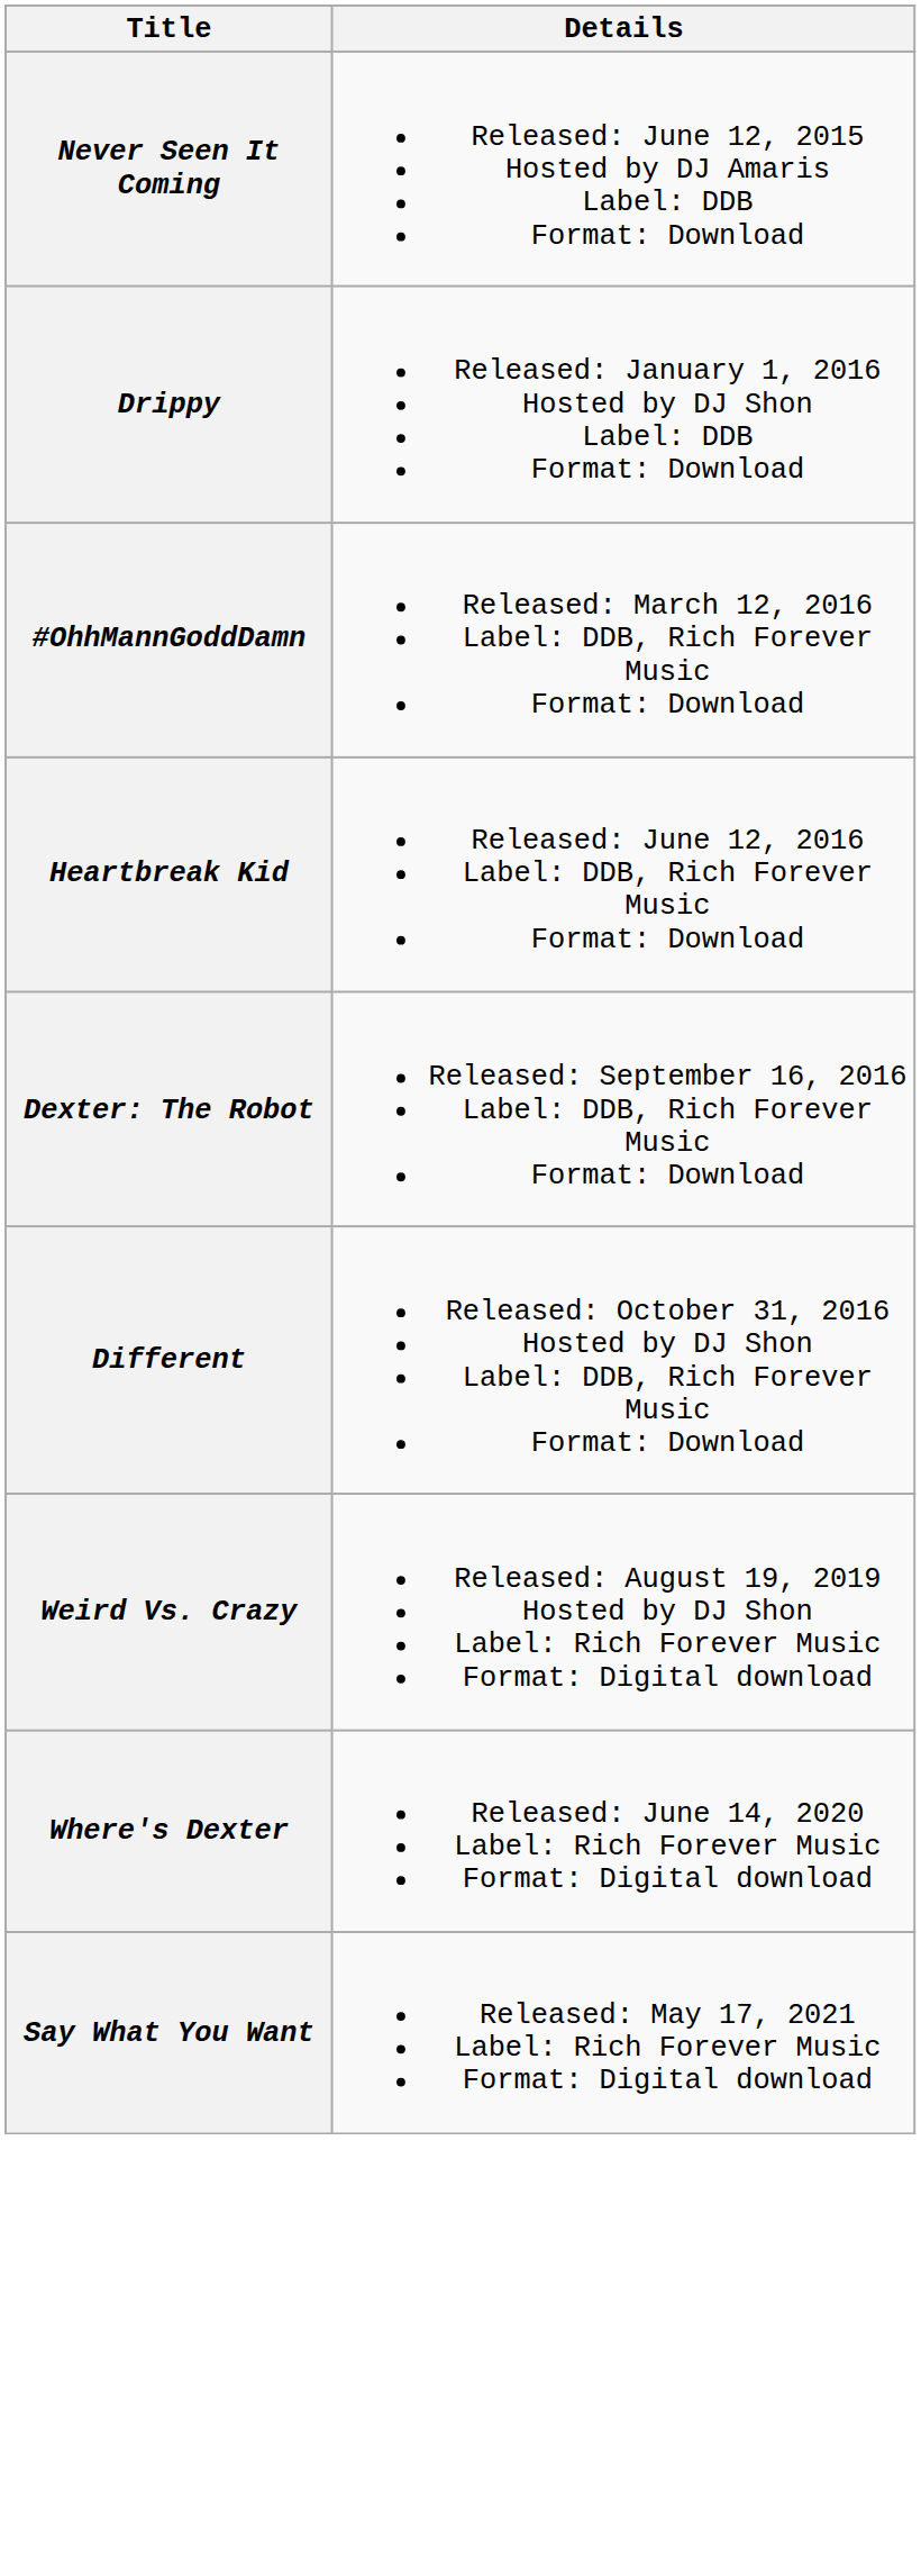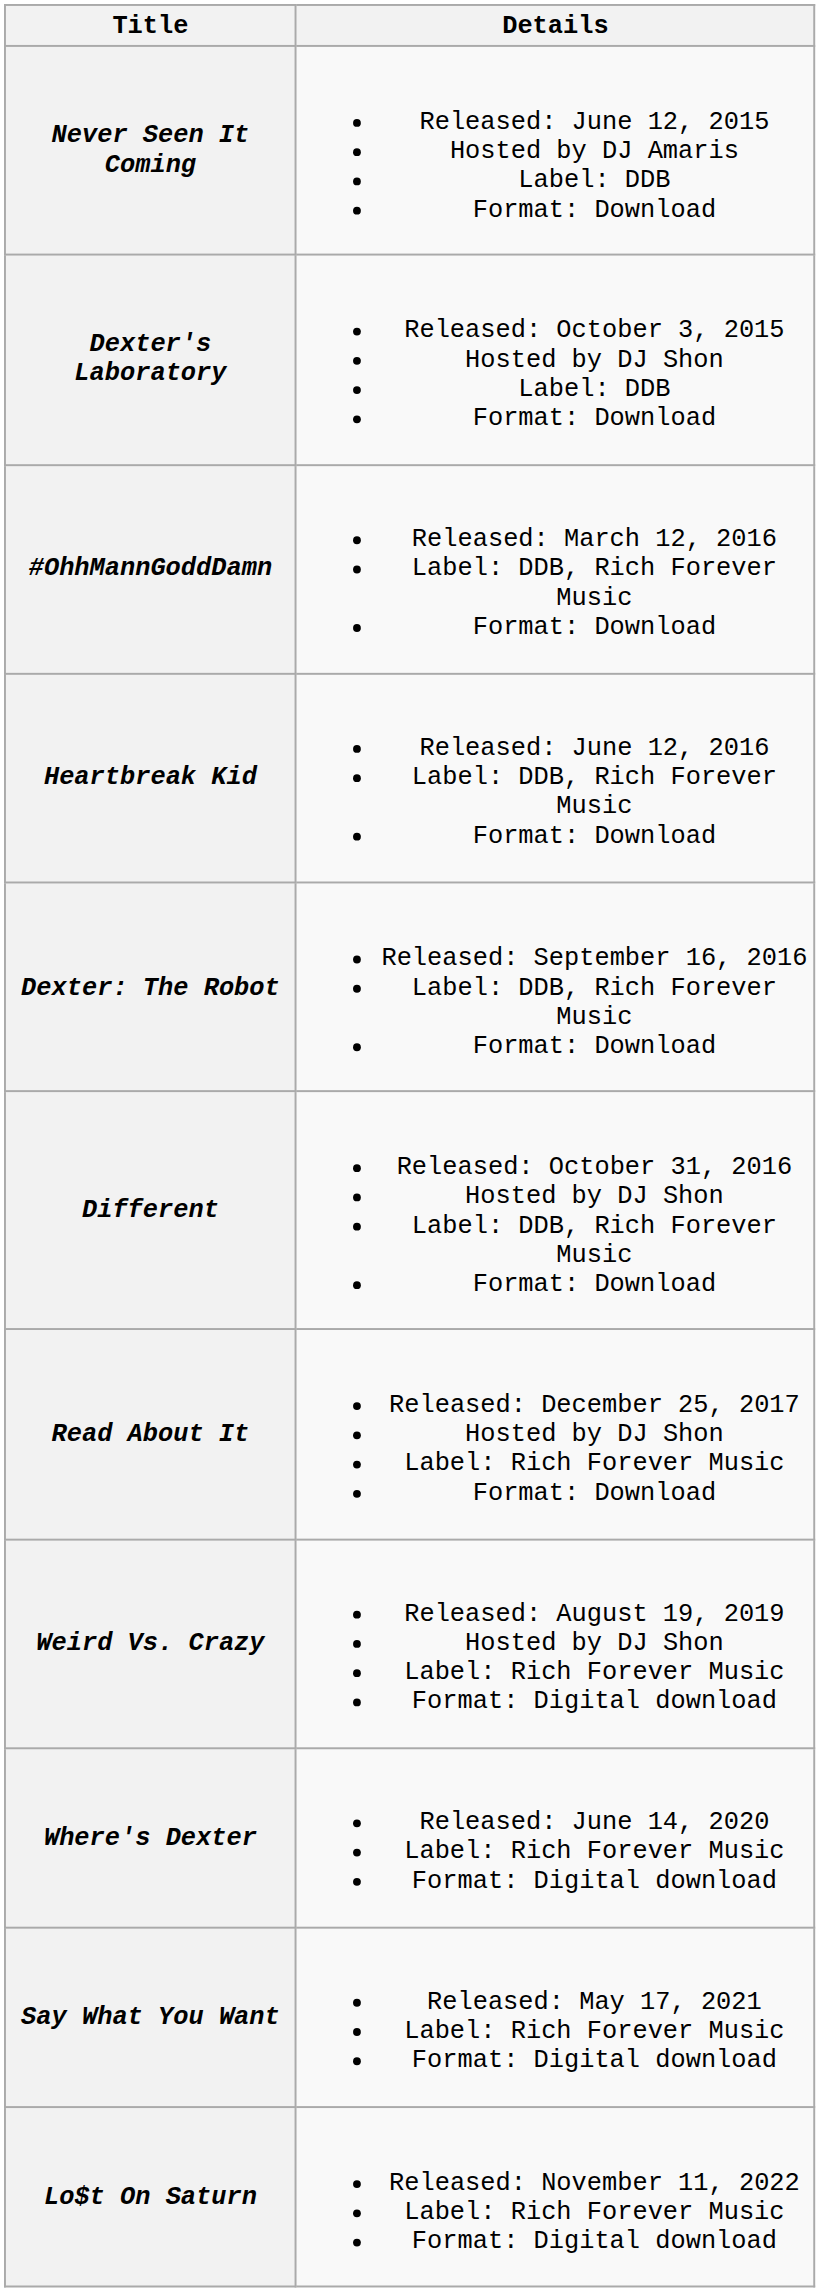+ row: Dexter's Laboratory | Released: October 3, 2015 Hosted by DJ Shon Label: DDB Format: Download
- row: Drippy | Released: January 1, 2016 Hosted by DJ Shon Label: DDB Format: Download
+ row: Read About It | Released: December 25, 2017 Hosted by DJ Shon Label: Rich Forever Music Format: Download
+ row: Lo$t On Saturn | Released: November 11, 2022 Label: Rich Forever Music Format: Digital download
